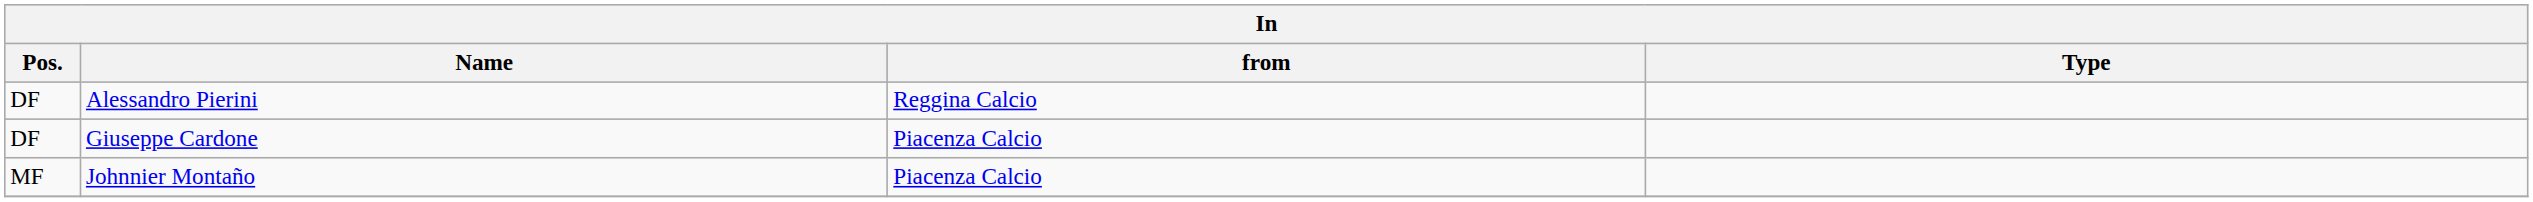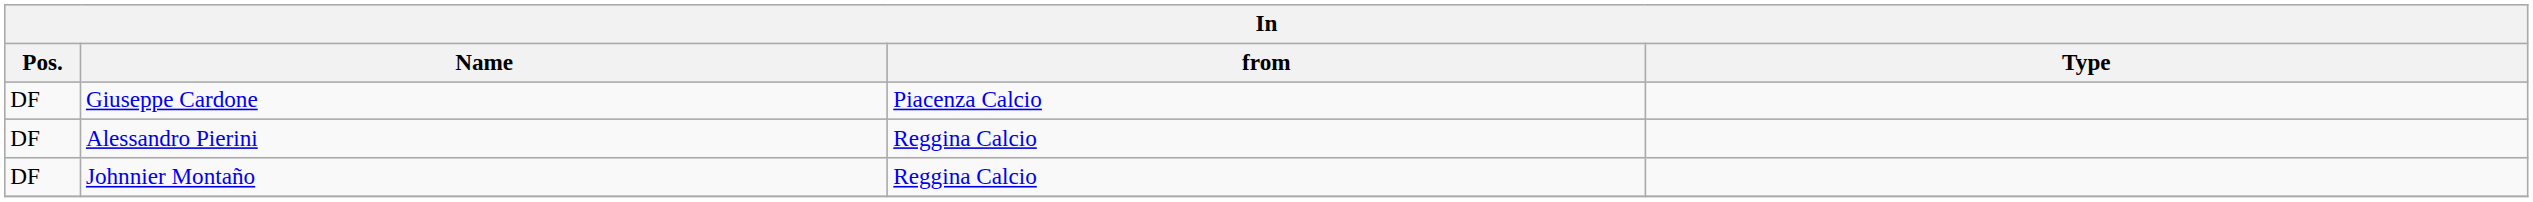rows swapped: Giuseppe Cardone <-> Alessandro Pierini
Johnnier Montaño | Pos.: MF -> DF
Johnnier Montaño | from: Piacenza Calcio -> Reggina Calcio
